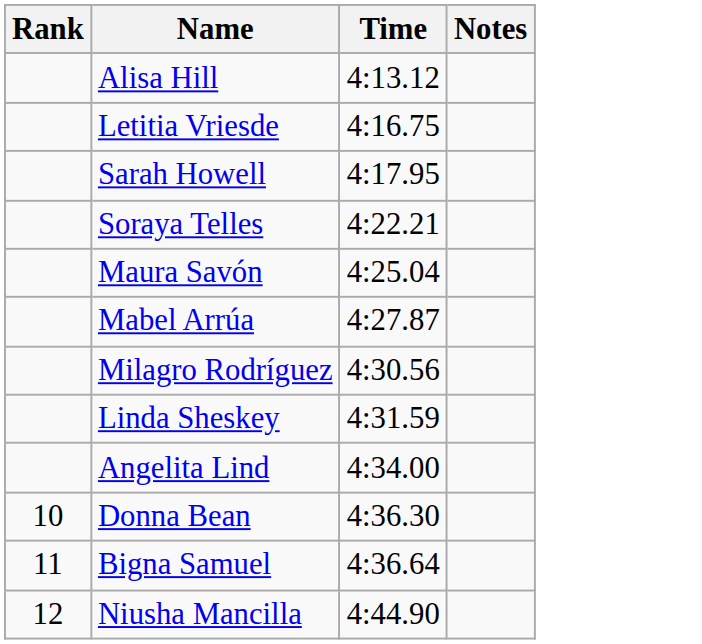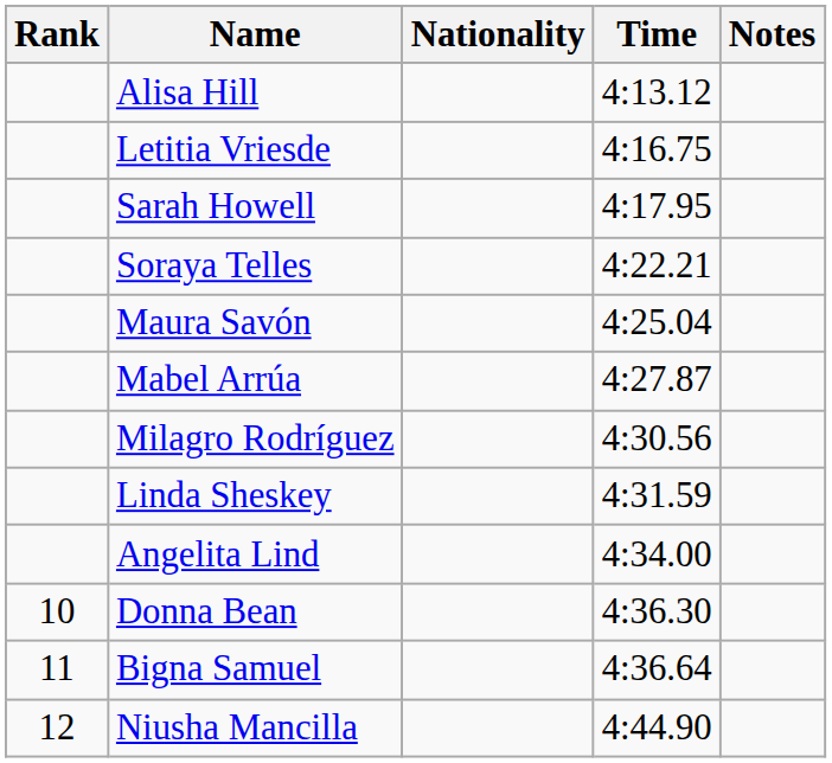+ column: Nationality
